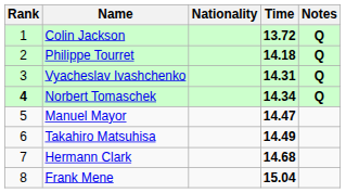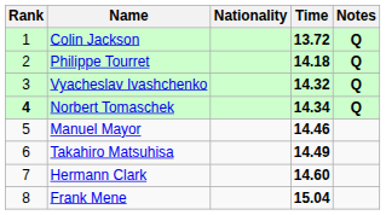Vyacheslav Ivashchenko | Time: 14.31 -> 14.32
Manuel Mayor | Time: 14.47 -> 14.46
Hermann Clark | Time: 14.68 -> 14.60
